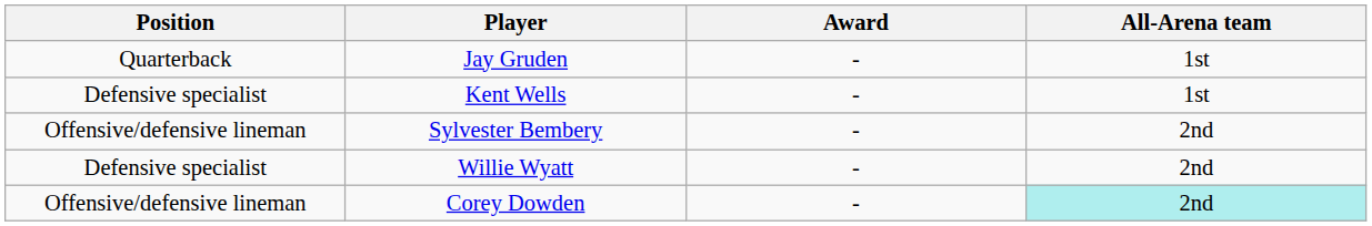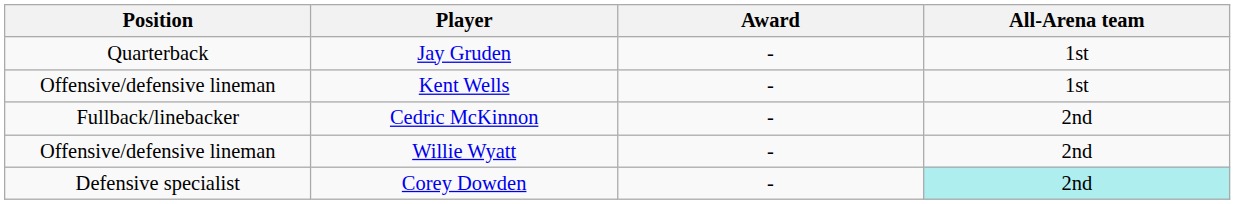Kent Wells | Position: Defensive specialist -> Offensive/defensive lineman
+ row: Fullback/linebacker | Cedric McKinnon | - | 2nd
- row: Offensive/defensive lineman | Sylvester Bembery | - | 2nd
Willie Wyatt | Position: Defensive specialist -> Offensive/defensive lineman
Corey Dowden | Position: Offensive/defensive lineman -> Defensive specialist
